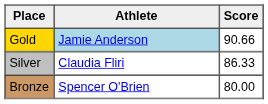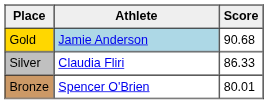Gold | Score: 90.66 -> 90.68
Bronze | Score: 80.00 -> 80.01
